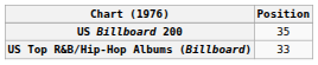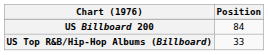US Billboard 200 | Position: 35 -> 84
